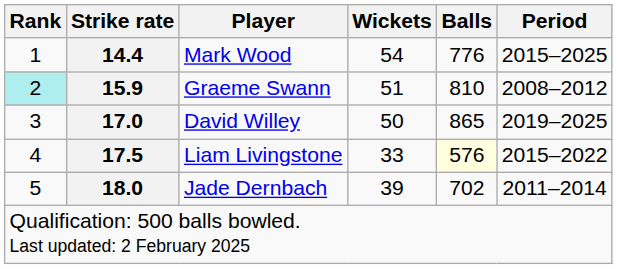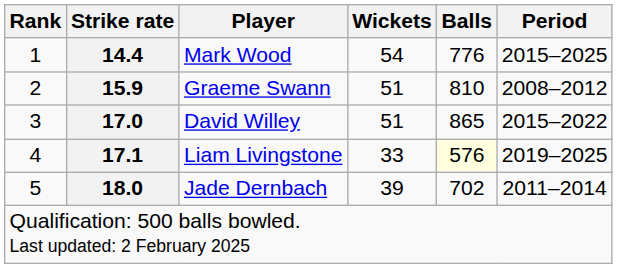Graeme Swann | Rank: paleturquoise background -> no background
David Willey | Wickets: 50 -> 51
David Willey | Period: 2019–2025 -> 2015–2022
Liam Livingstone | Strike rate: 17.5 -> 17.1
Liam Livingstone | Period: 2015–2022 -> 2019–2025
